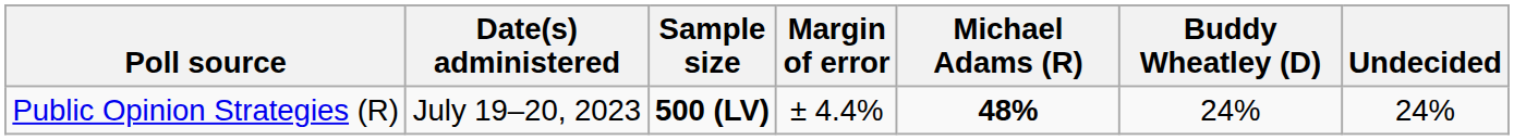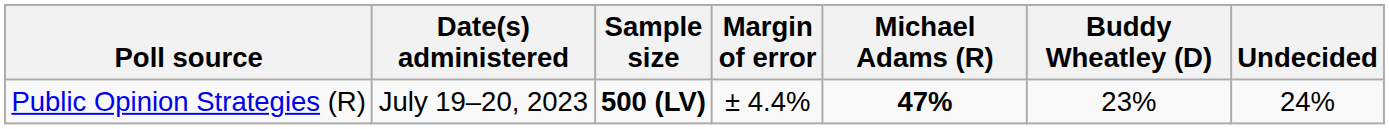Public Opinion Strategies (R) | Michael Adams (R): 48% -> 47%
Public Opinion Strategies (R) | Buddy Wheatley (D): 24% -> 23%
